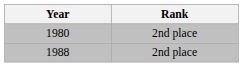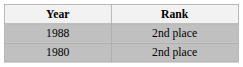rows swapped: 1980 <-> 1988
